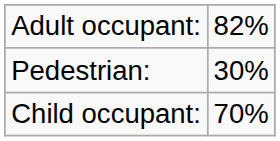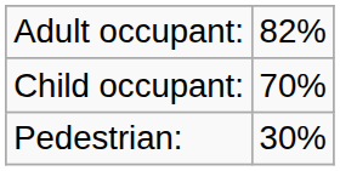rows swapped: Child occupant: <-> Pedestrian:
